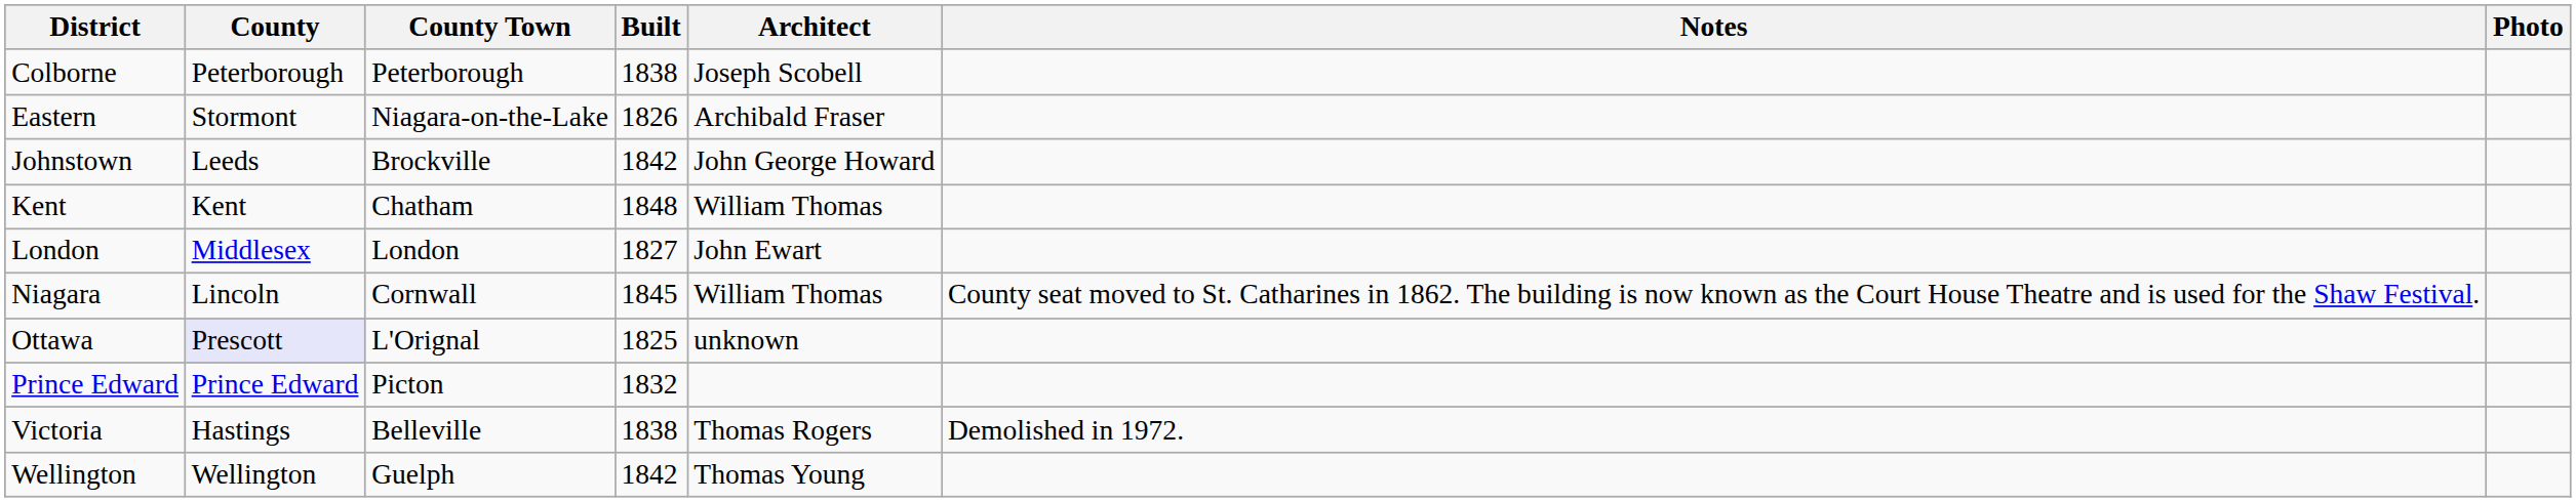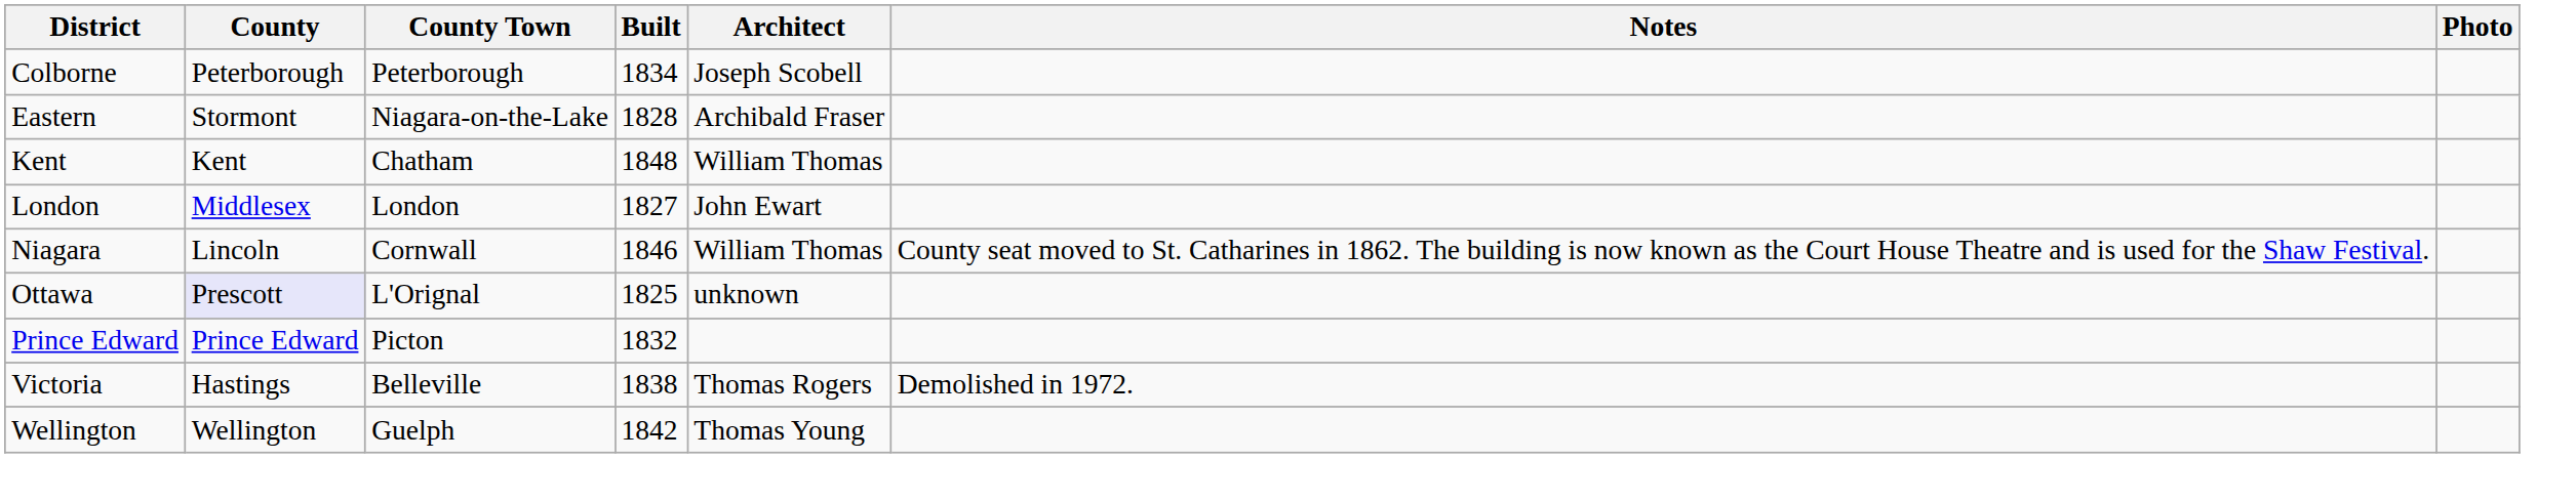Colborne | Built: 1838 -> 1834
Eastern | Built: 1826 -> 1828
- row: Johnstown | Leeds | Brockville | 1842 | John George Howard
Niagara | Built: 1845 -> 1846
